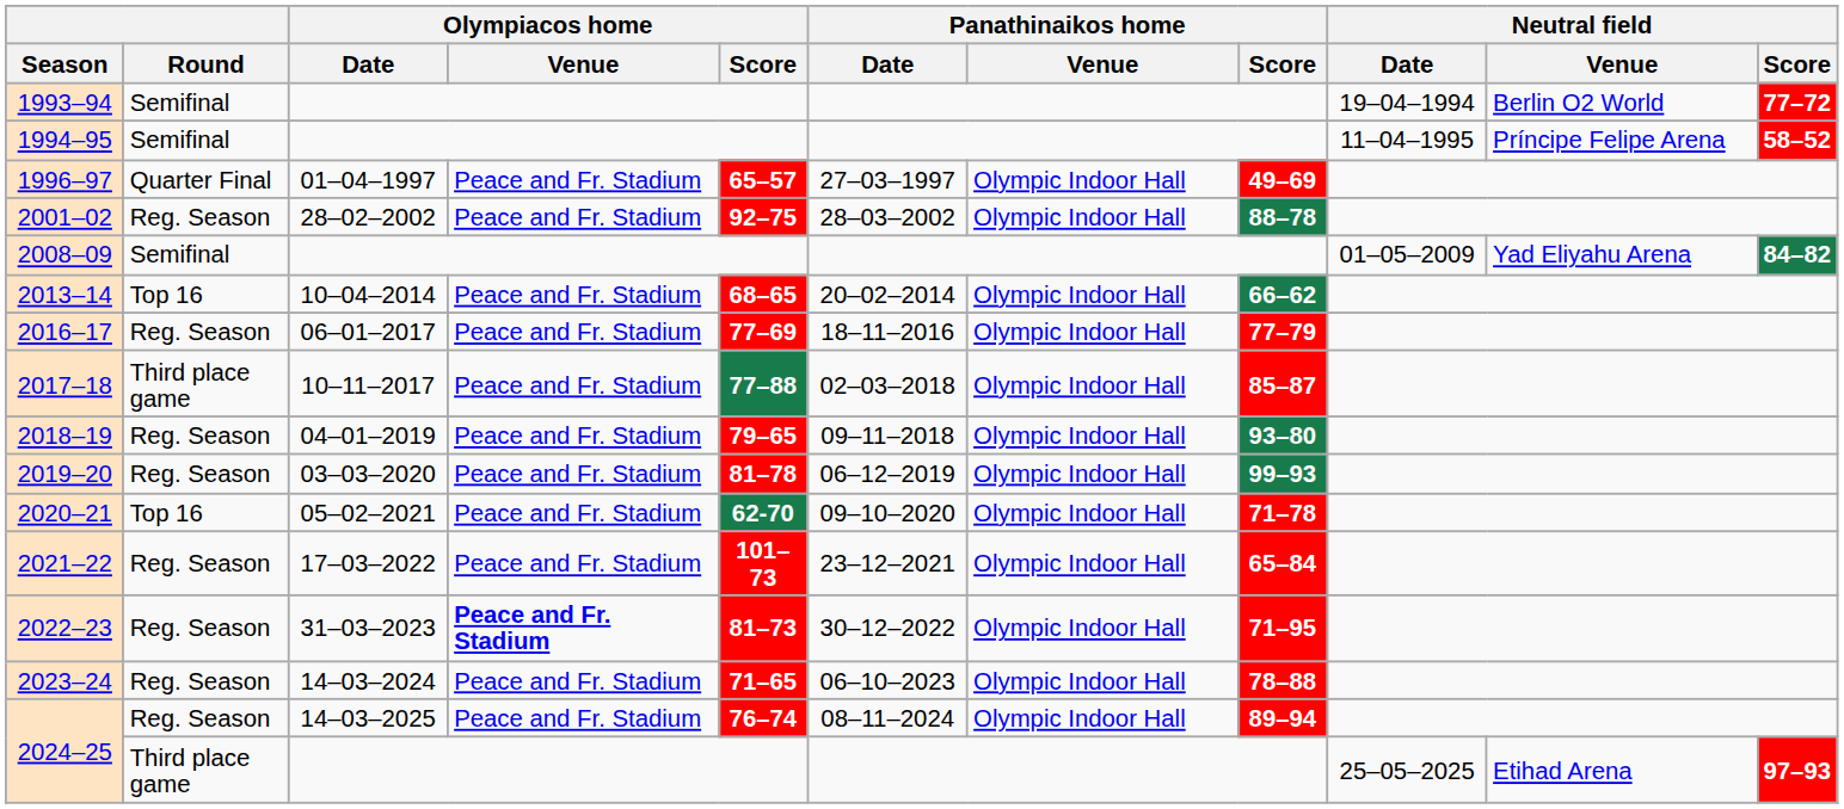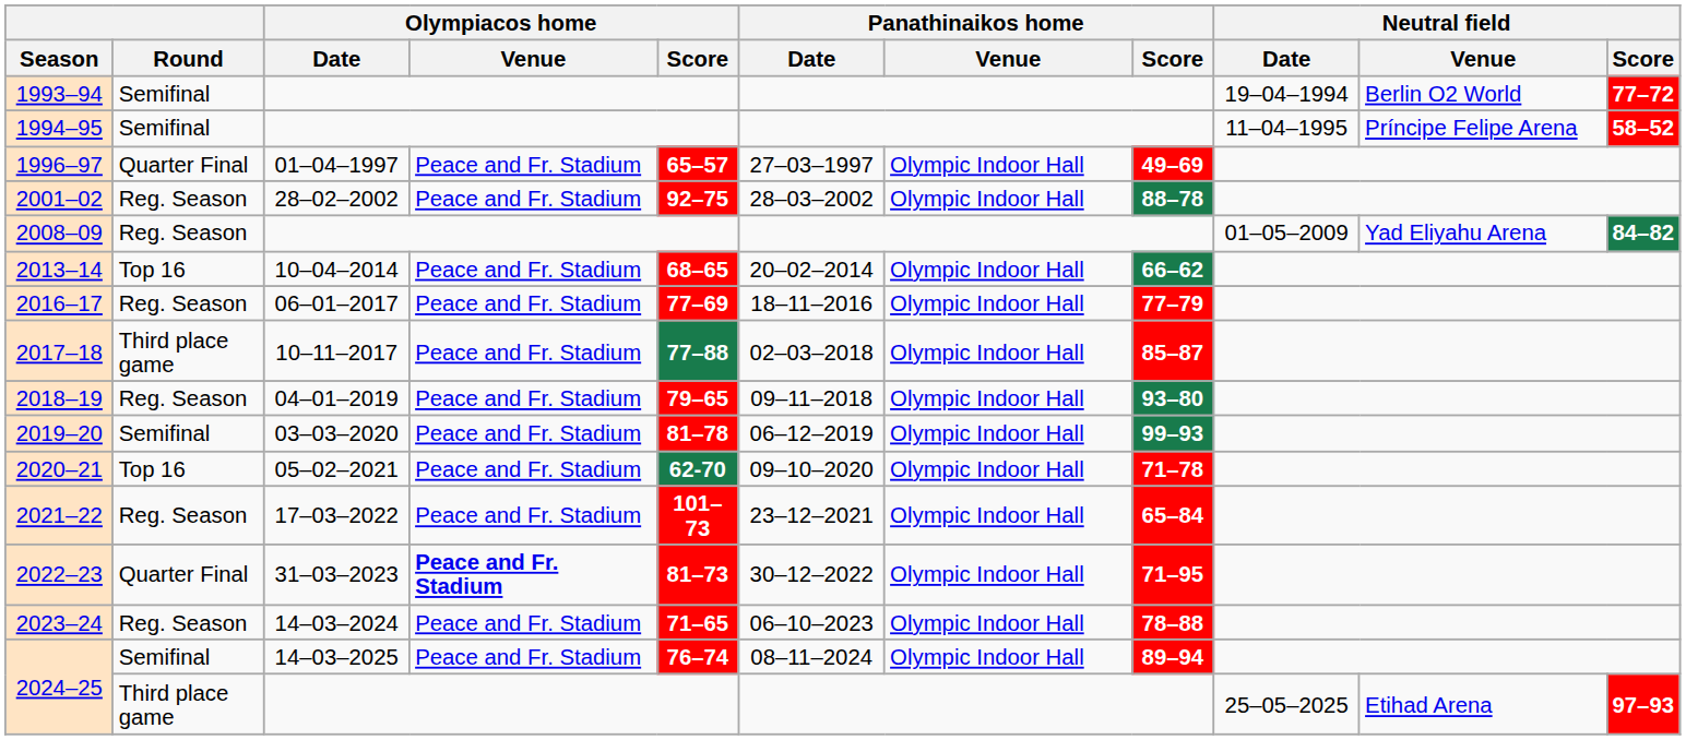2008–09 | Round: Semifinal -> Reg. Season
2019–20 | Round: Reg. Season -> Semifinal
2022–23 | Round: Reg. Season -> Quarter Final
2024–25 / 14–03–2025 | Round: Reg. Season -> Semifinal
